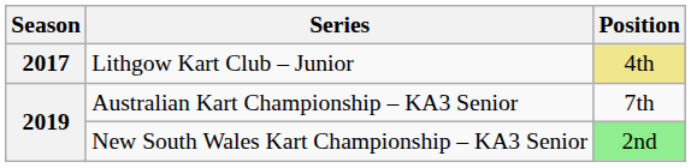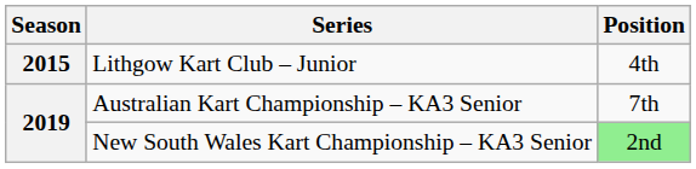Lithgow Kart Club – Junior | Season: 2017 -> 2015
Lithgow Kart Club – Junior | Position: khaki background -> no background
